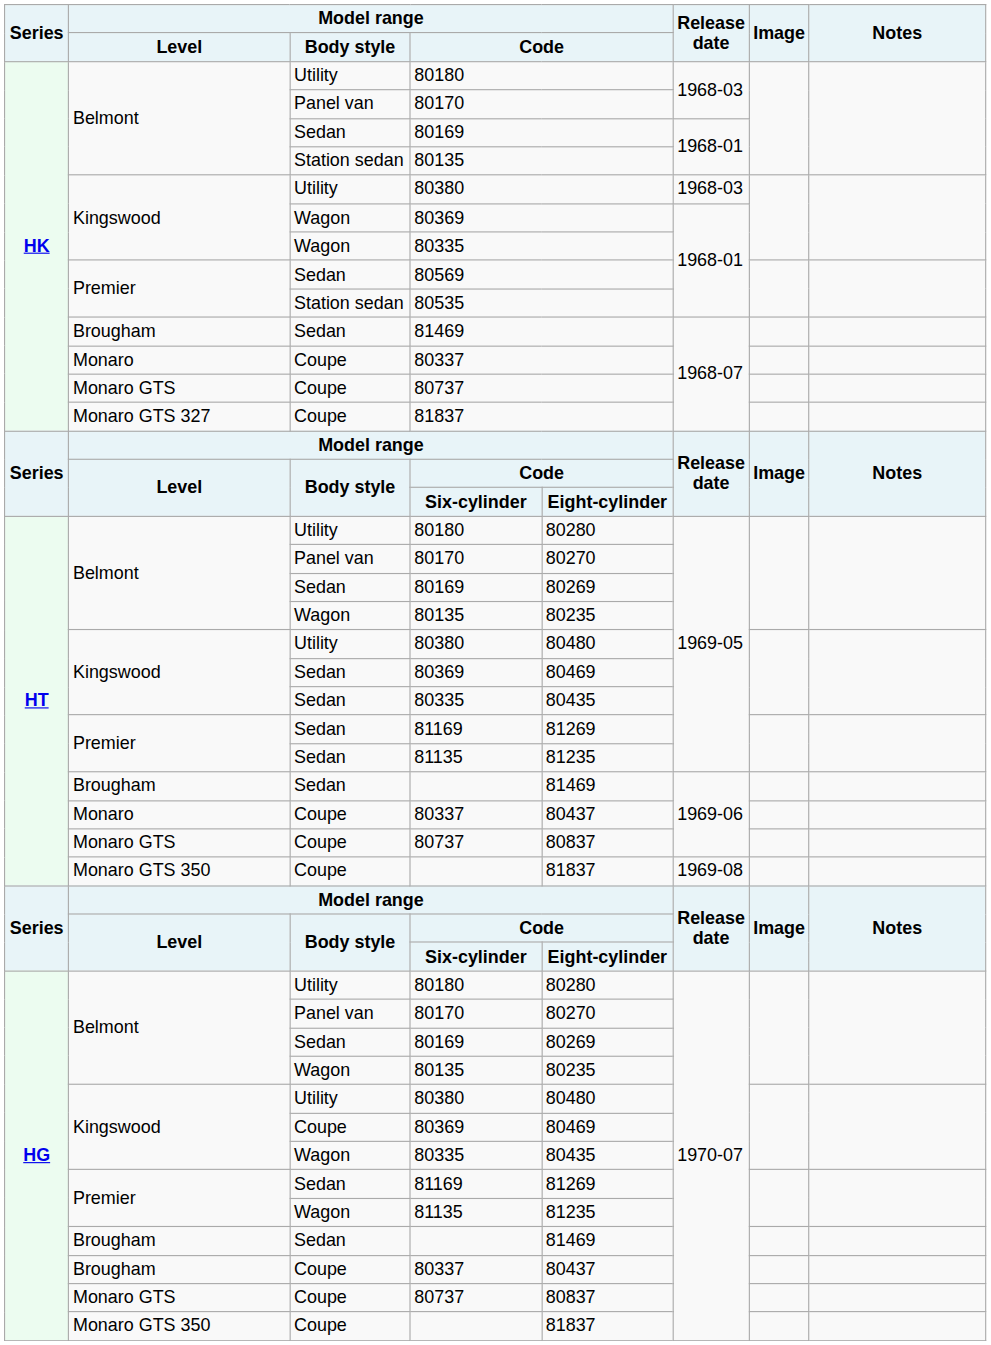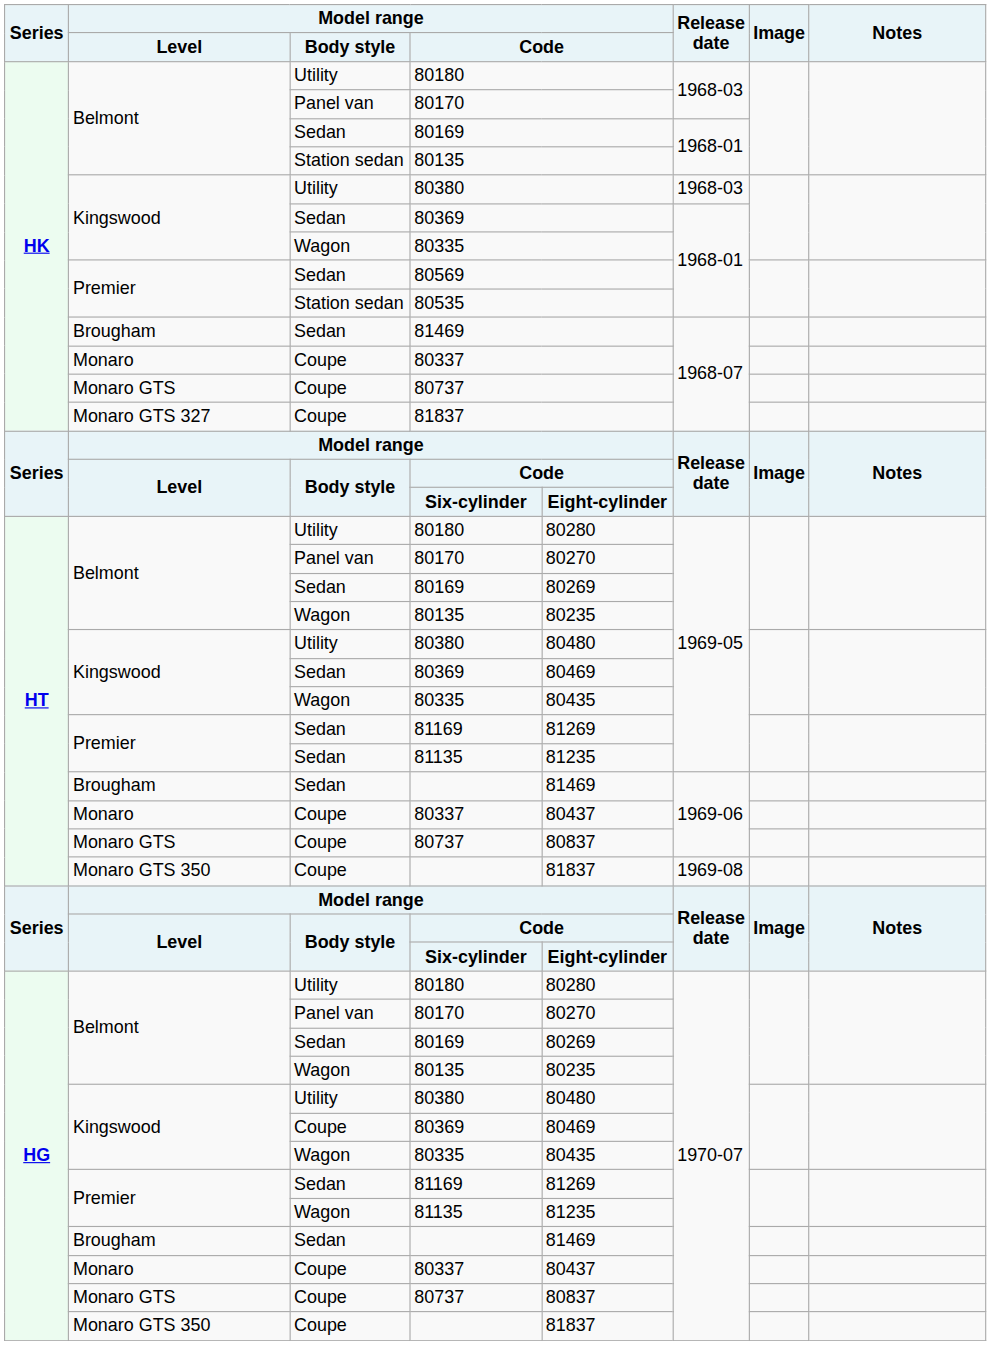HK / 80369 | Model range / Body style: Wagon -> Sedan
HT / 80335 | Model range / Body style: Sedan -> Wagon
HG / 80337 | Model range / Level: Brougham -> Monaro
